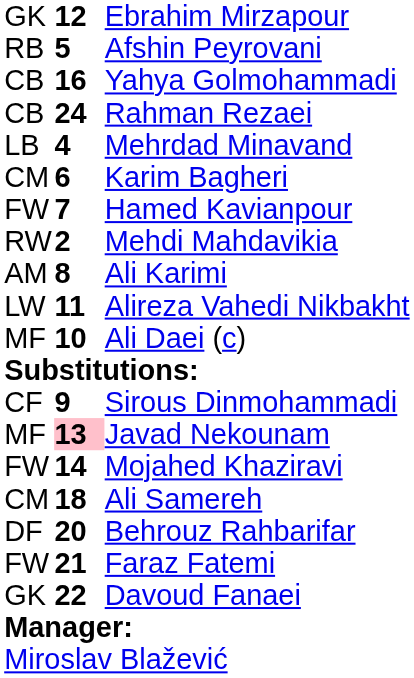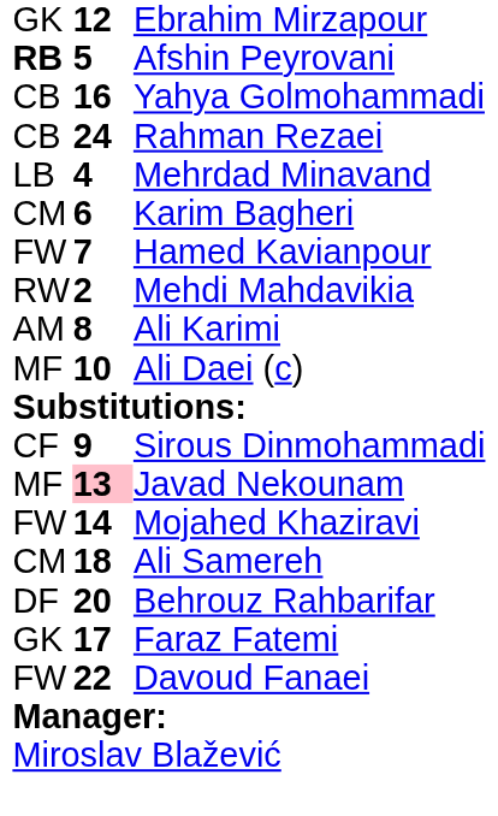Afshin Peyrovani | column 1: normal -> bold
- row: LW | 11 | Alireza Vahedi Nikbakht
Faraz Fatemi | column 1: FW -> GK
Faraz Fatemi | column 2: 21 -> 17
Davoud Fanaei | column 1: GK -> FW
